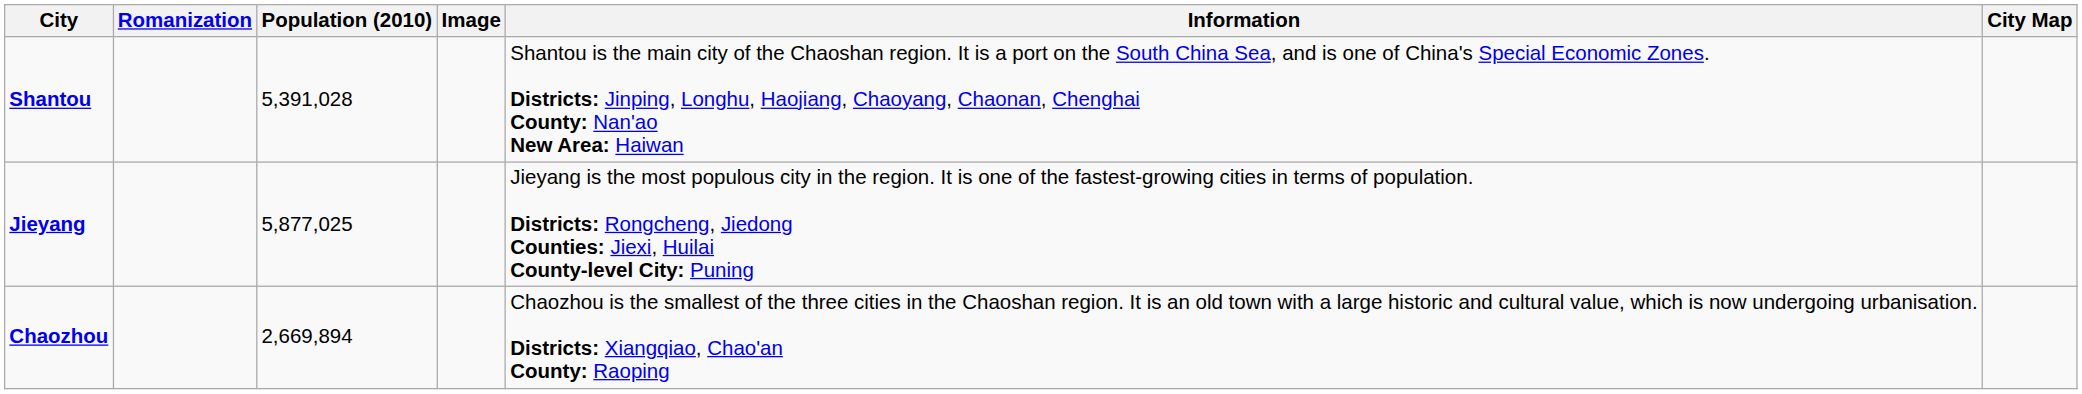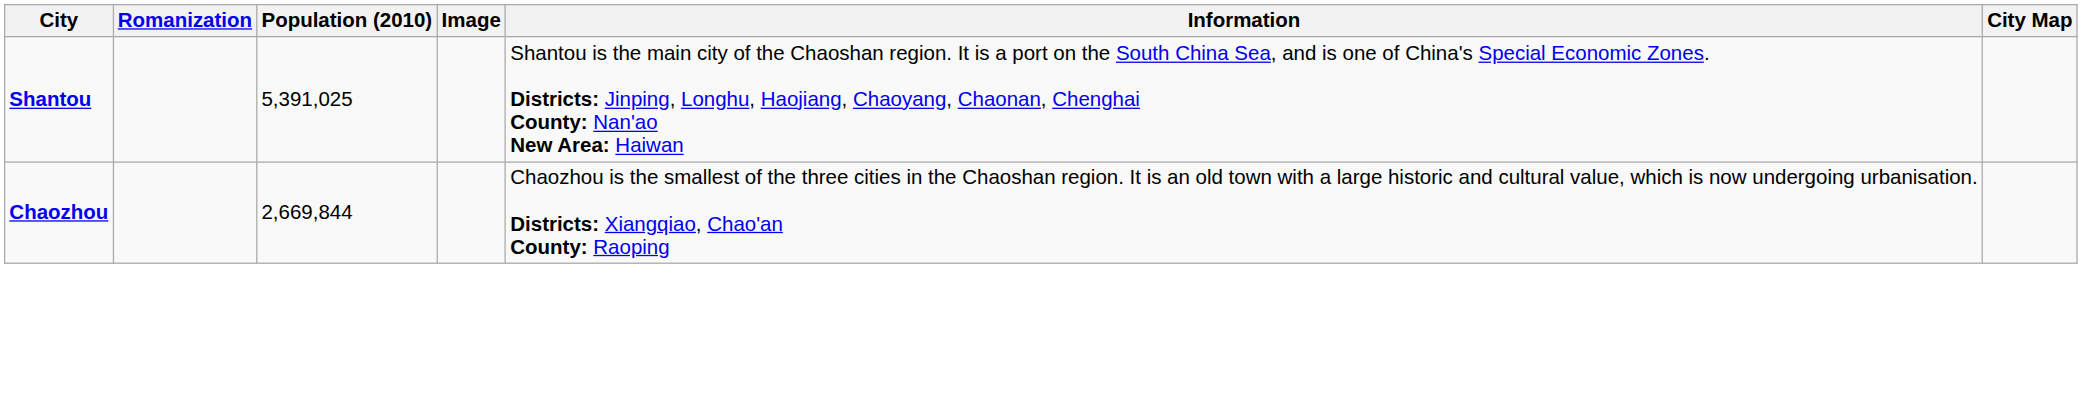Shantou | Population (2010): 5,391,028 -> 5,391,025
- row: Jieyang | 5,877,025 | Jieyang is the most populous city in the region. It is one of the fastest-growing cities in terms of population. Districts: Rongcheng, Jiedong Counties: Jiexi, Huilai County-level City: Puning
Chaozhou | Population (2010): 2,669,894 -> 2,669,844
